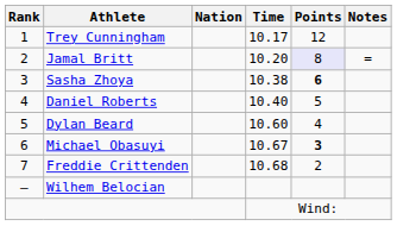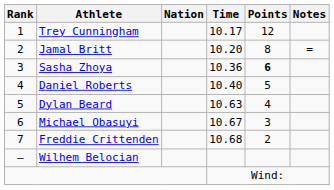Jamal Britt | Points: lavender background -> no background
Sasha Zhoya | Time: 10.38 -> 10.36
Dylan Beard | Time: 10.60 -> 10.63
Michael Obasuyi | Points: bold -> normal
